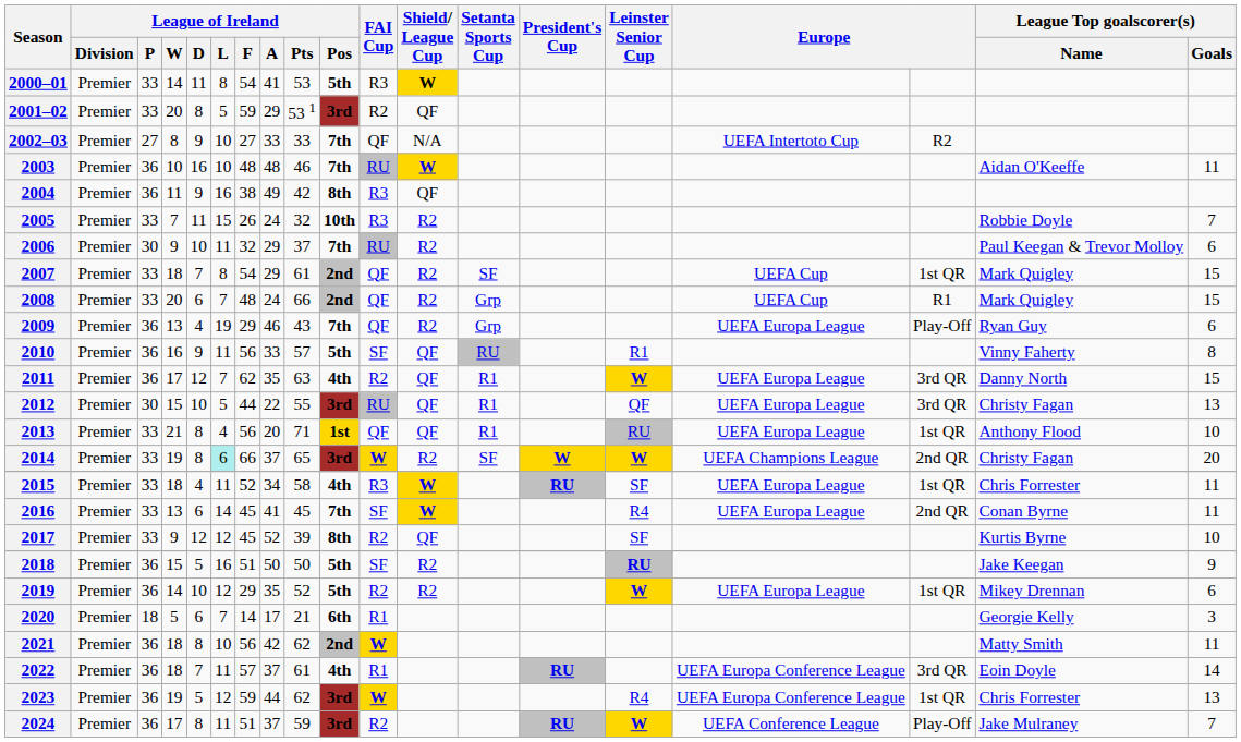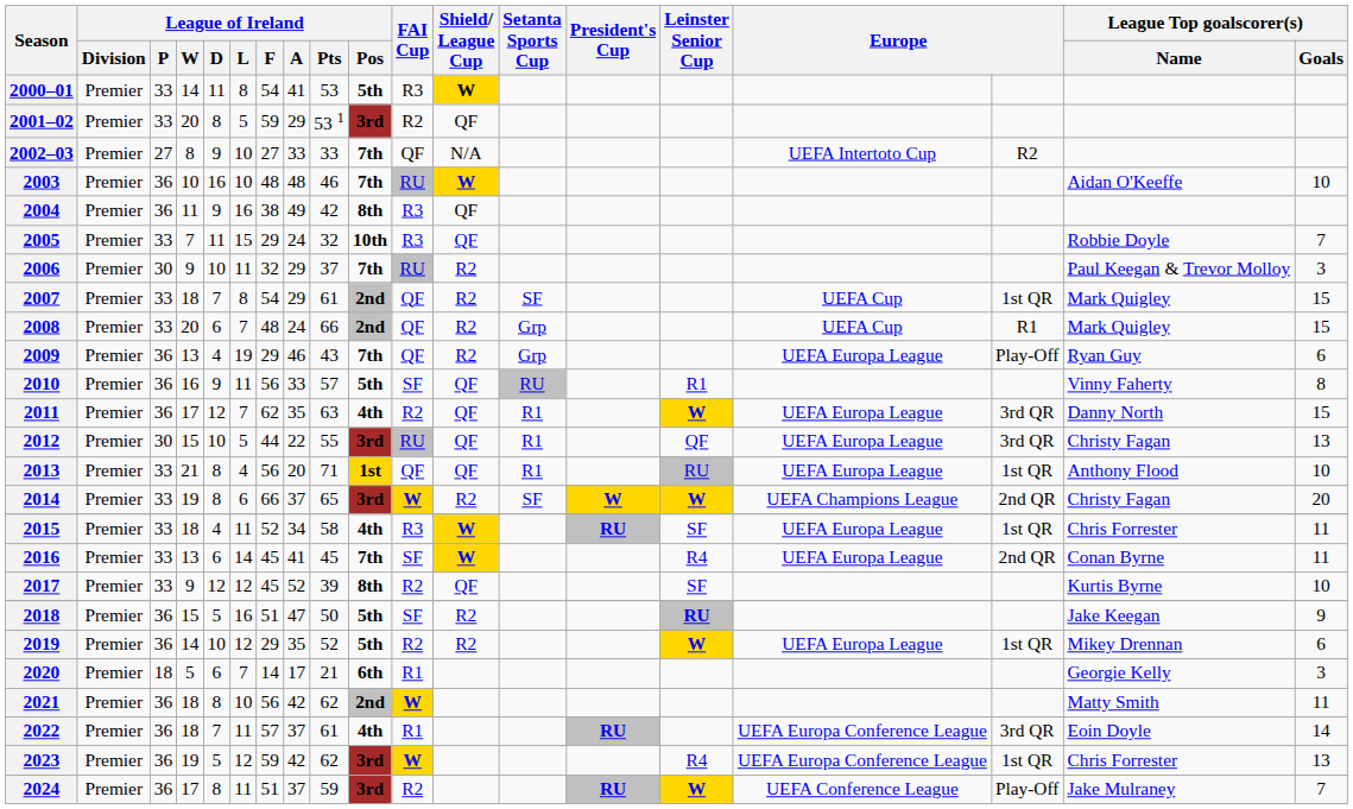2003 | League Top goalscorer(s) / Goals: 11 -> 10
2005 | League of Ireland / F: 26 -> 29
2005 | Shield/ League Cup: R2 -> QF
2006 | League Top goalscorer(s) / Goals: 6 -> 3
2014 | League of Ireland / L: paleturquoise background -> no background
2018 | League of Ireland / A: 50 -> 47
2023 | League of Ireland / A: 44 -> 42
